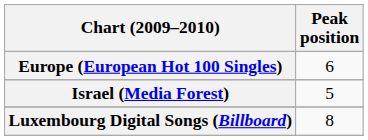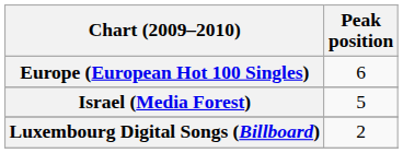Luxembourg Digital Songs (Billboard) | Peak position: 8 -> 2
